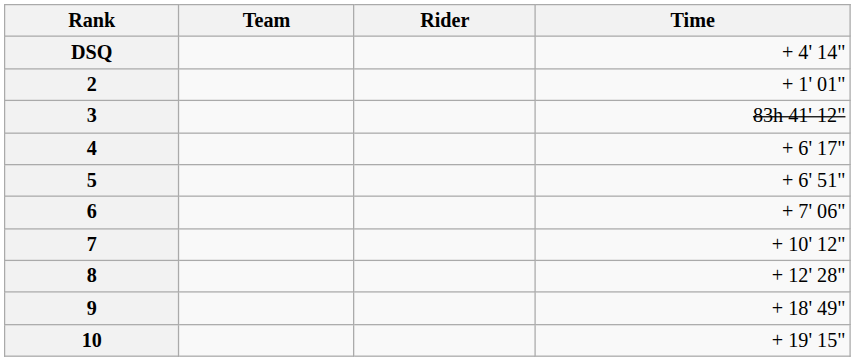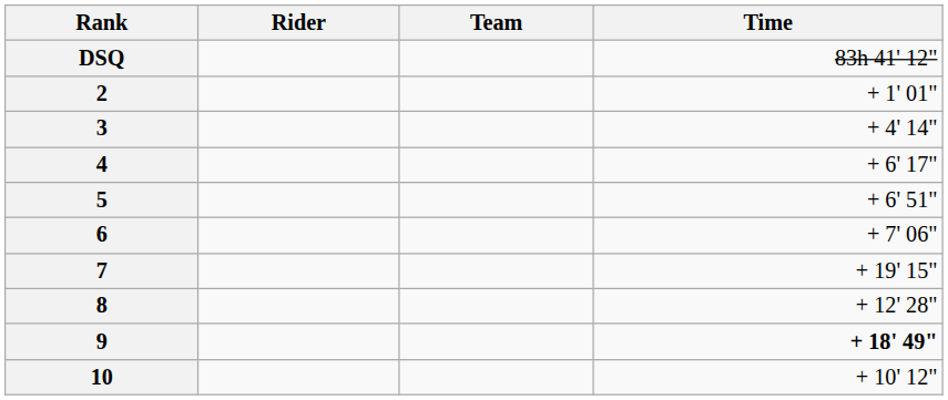columns swapped: Rider <-> Team
DSQ | Time: + 4' 14" -> 83h 41' 12"
3 | Time: 83h 41' 12" -> + 4' 14"
7 | Time: + 10' 12" -> + 19' 15"
9 | Time: normal -> bold
10 | Time: + 19' 15" -> + 10' 12"
